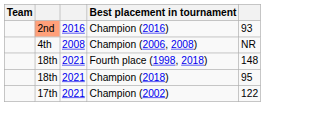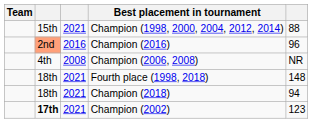+ row: 15th | 2021 | Champion (1998, 2000, 2004, 2012, 2014) | 88
Champion (2016) | column 5: 93 -> 96
Champion (2018) | column 5: 95 -> 94
Champion (2002) | column 2: normal -> bold
Champion (2002) | column 5: 122 -> 123
